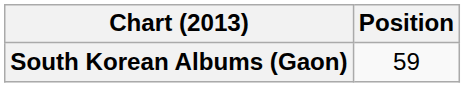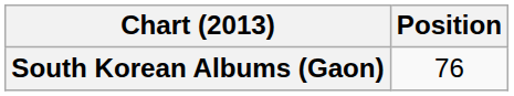South Korean Albums (Gaon) | Position: 59 -> 76
